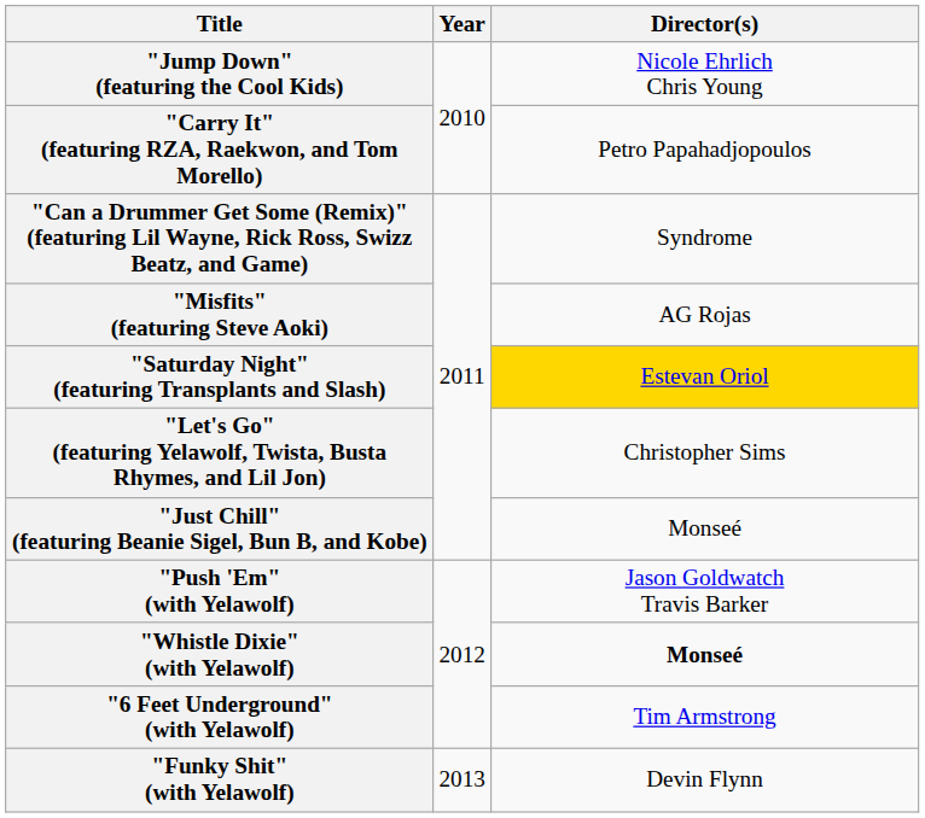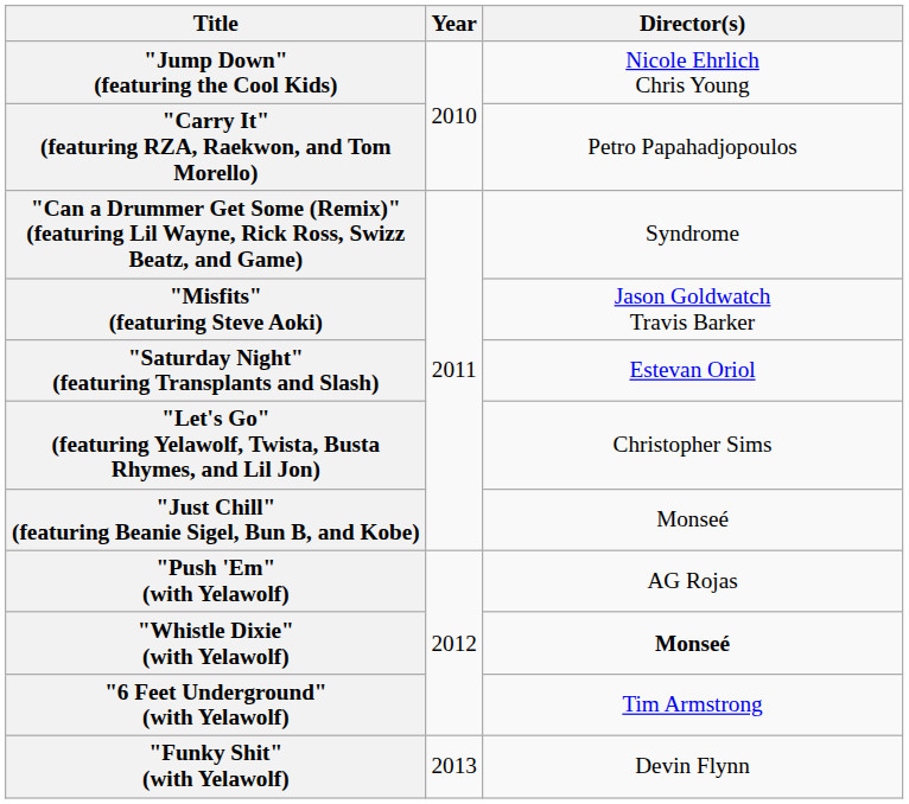"Misfits" (featuring Steve Aoki) | Director(s): AG Rojas -> Jason Goldwatch Travis Barker
"Saturday Night" (featuring Transplants and Slash) | Director(s): gold background -> no background
"Push 'Em" (with Yelawolf) | Director(s): Jason Goldwatch Travis Barker -> AG Rojas
